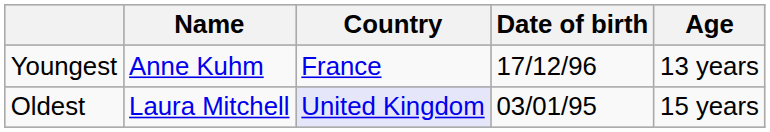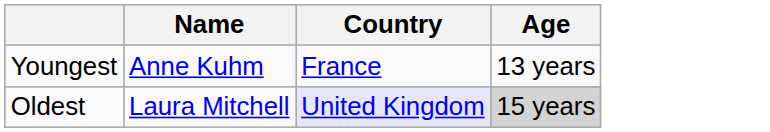- column: Date of birth | 17/12/96 | 03/01/95
Oldest | Age: no background -> lightgrey background
